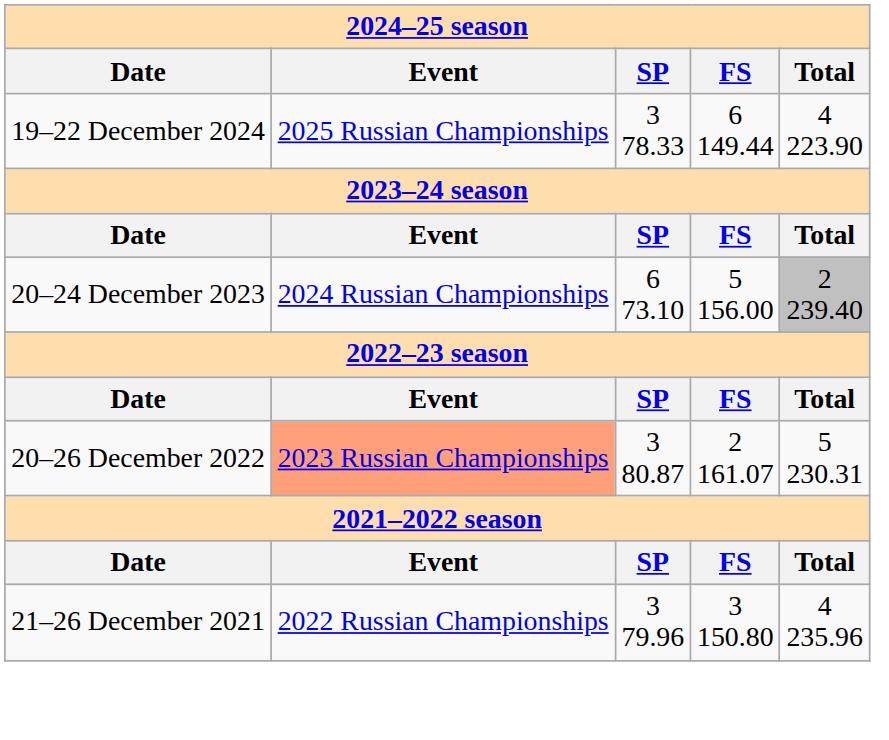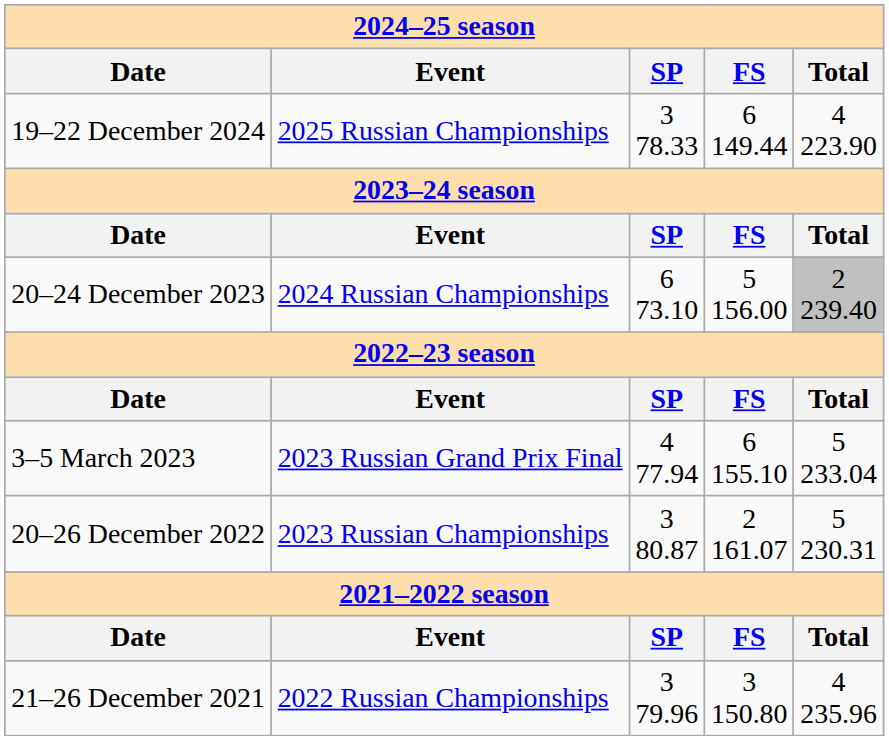+ row: 3–5 March 2023 | 2023 Russian Grand Prix Final | 4 77.94 | 6 155.10 | 5 233.04
20–26 December 2022 | column 2: lightsalmon background -> no background
